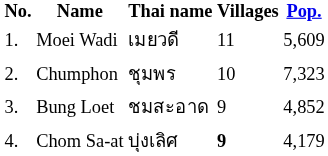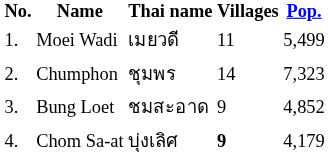Moei Wadi | Pop.: 5,609 -> 5,499
Chumphon | Villages: 10 -> 14
